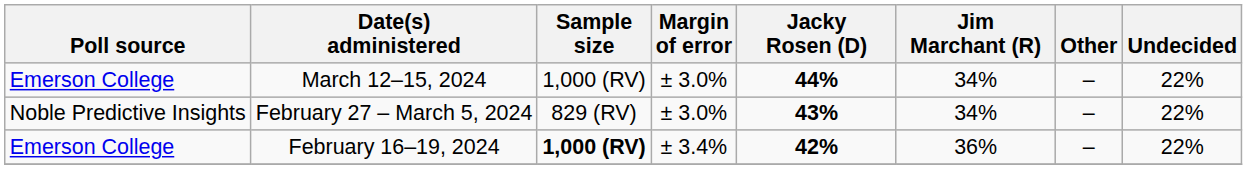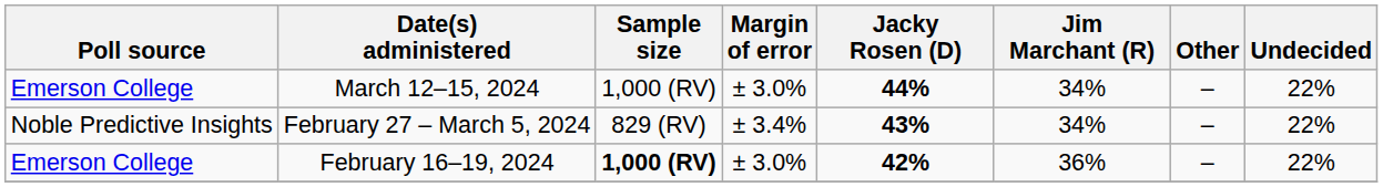February 27 – March 5, 2024 | Margin of error: ± 3.0% -> ± 3.4%
February 16–19, 2024 | Margin of error: ± 3.4% -> ± 3.0%
